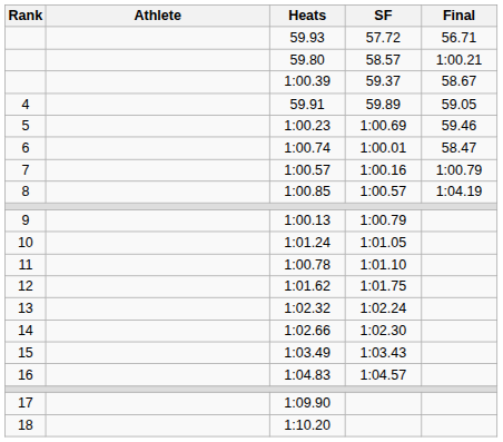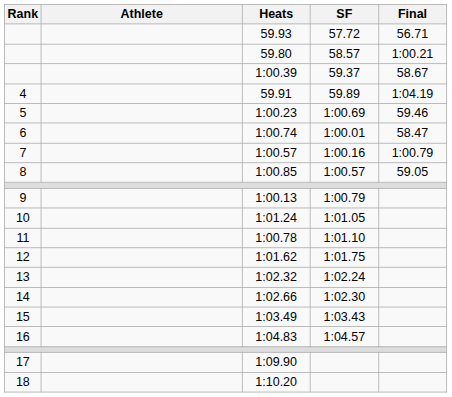59.91 | Final: 59.05 -> 1:04.19
1:00.85 | Final: 1:04.19 -> 59.05
